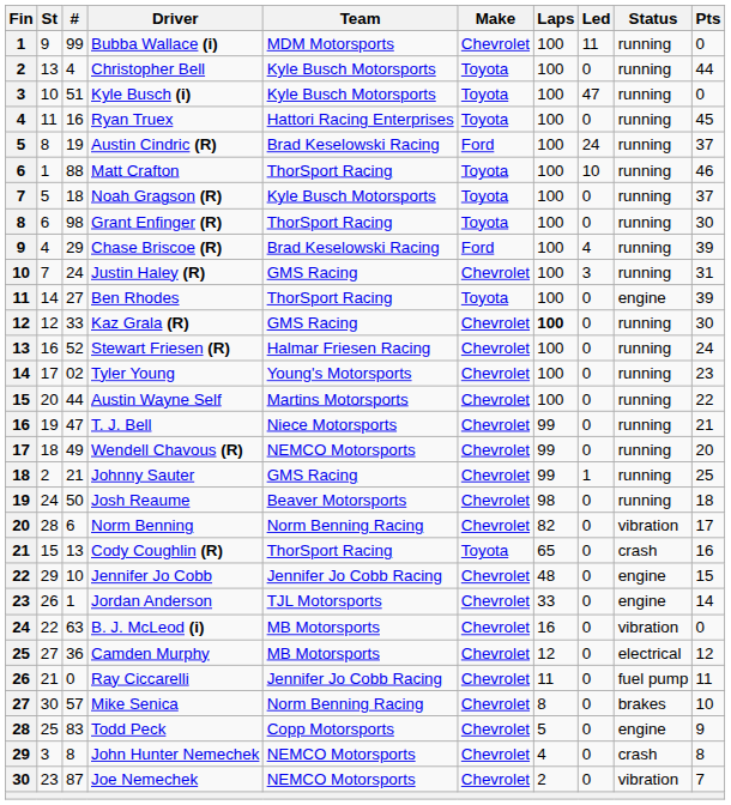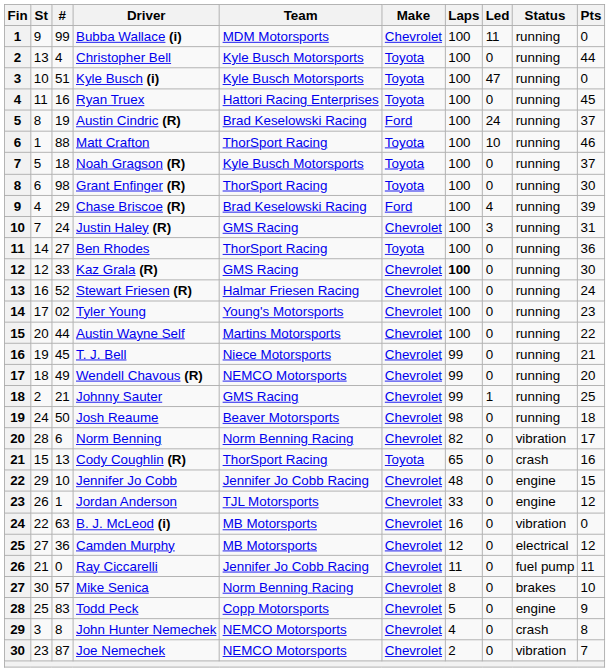Ben Rhodes | Status: engine -> running
Ben Rhodes | Pts: 39 -> 36
T. J. Bell | #: 47 -> 45
Jordan Anderson | Pts: 14 -> 12
